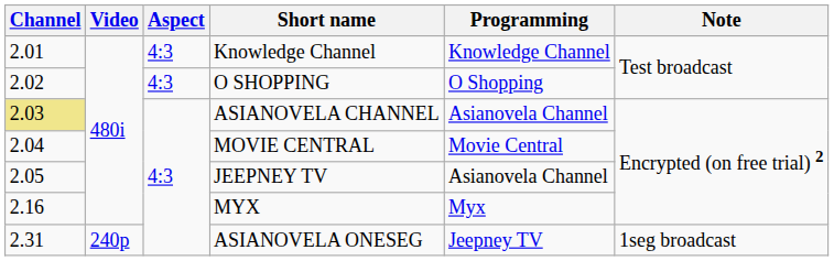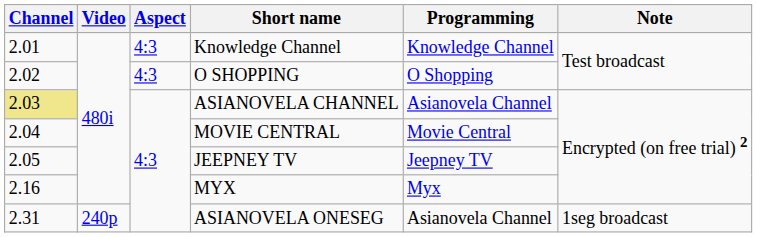JEEPNEY TV | Programming: Asianovela Channel -> Jeepney TV
ASIANOVELA ONESEG | Programming: Jeepney TV -> Asianovela Channel
